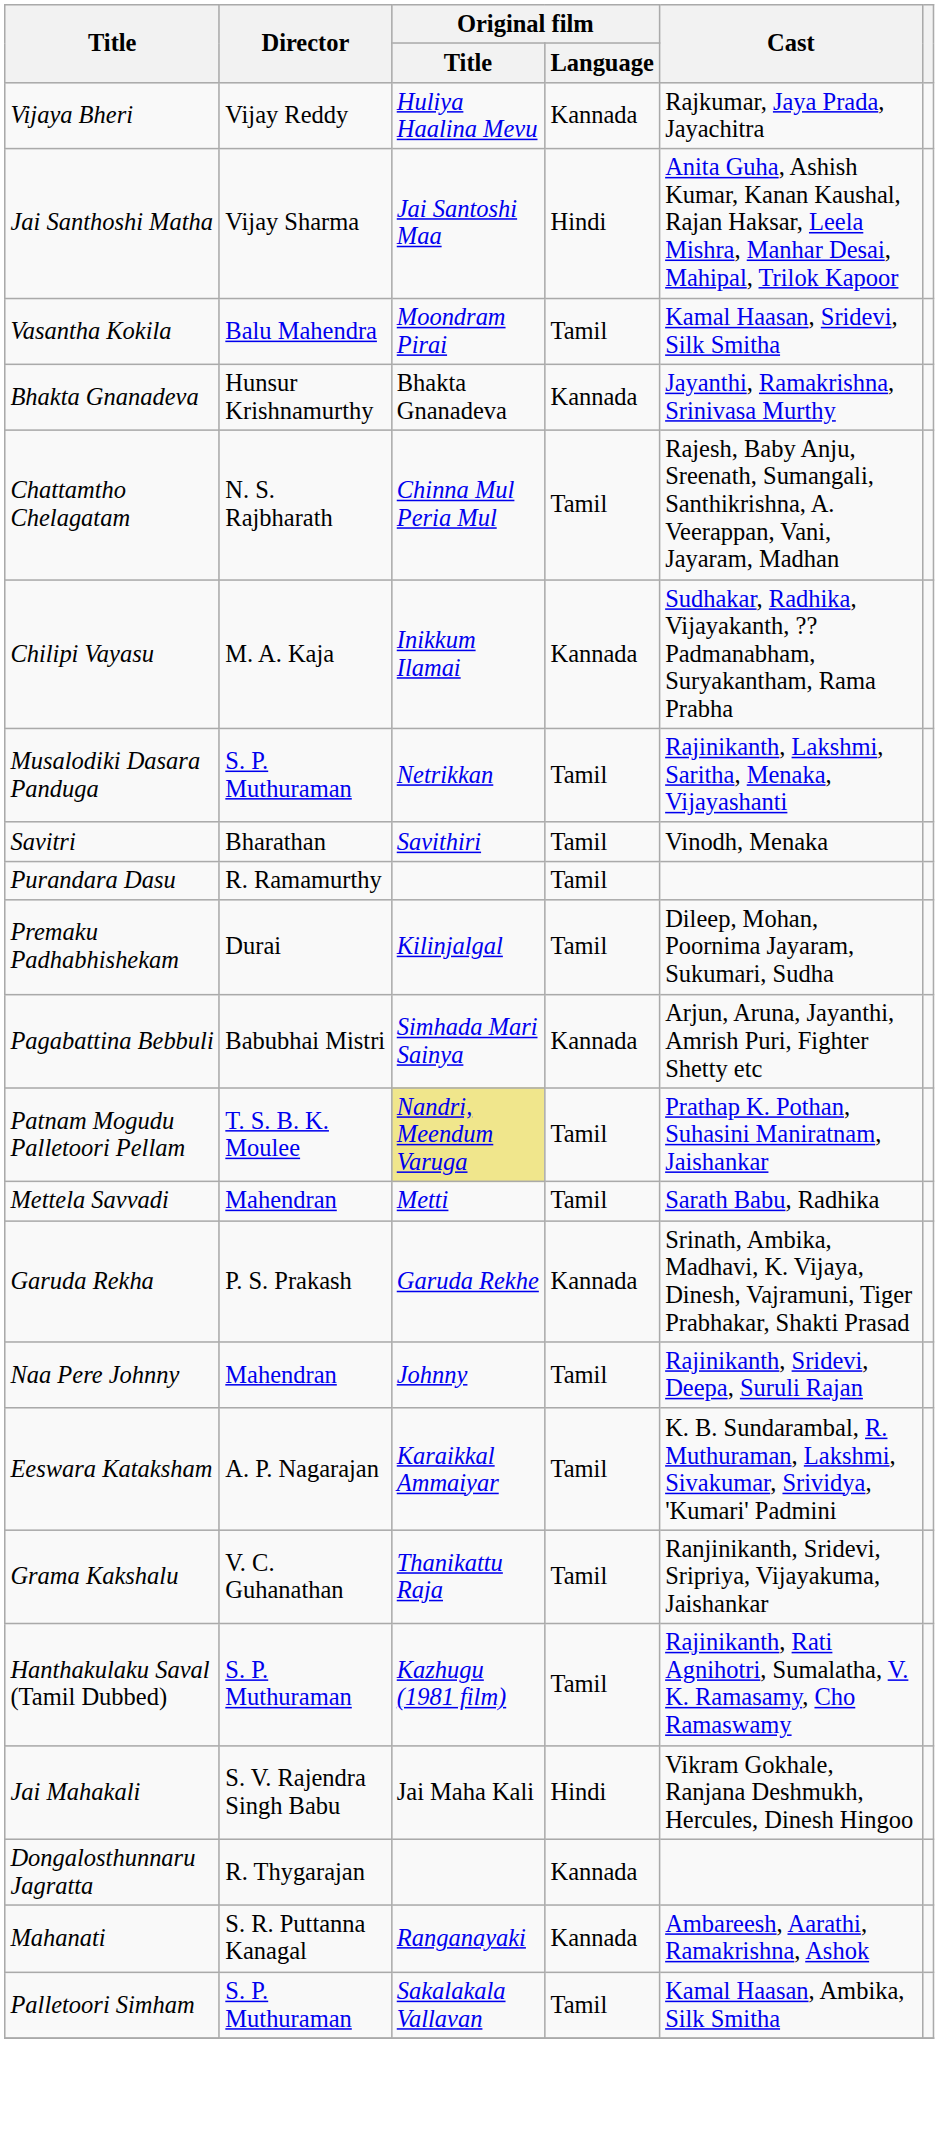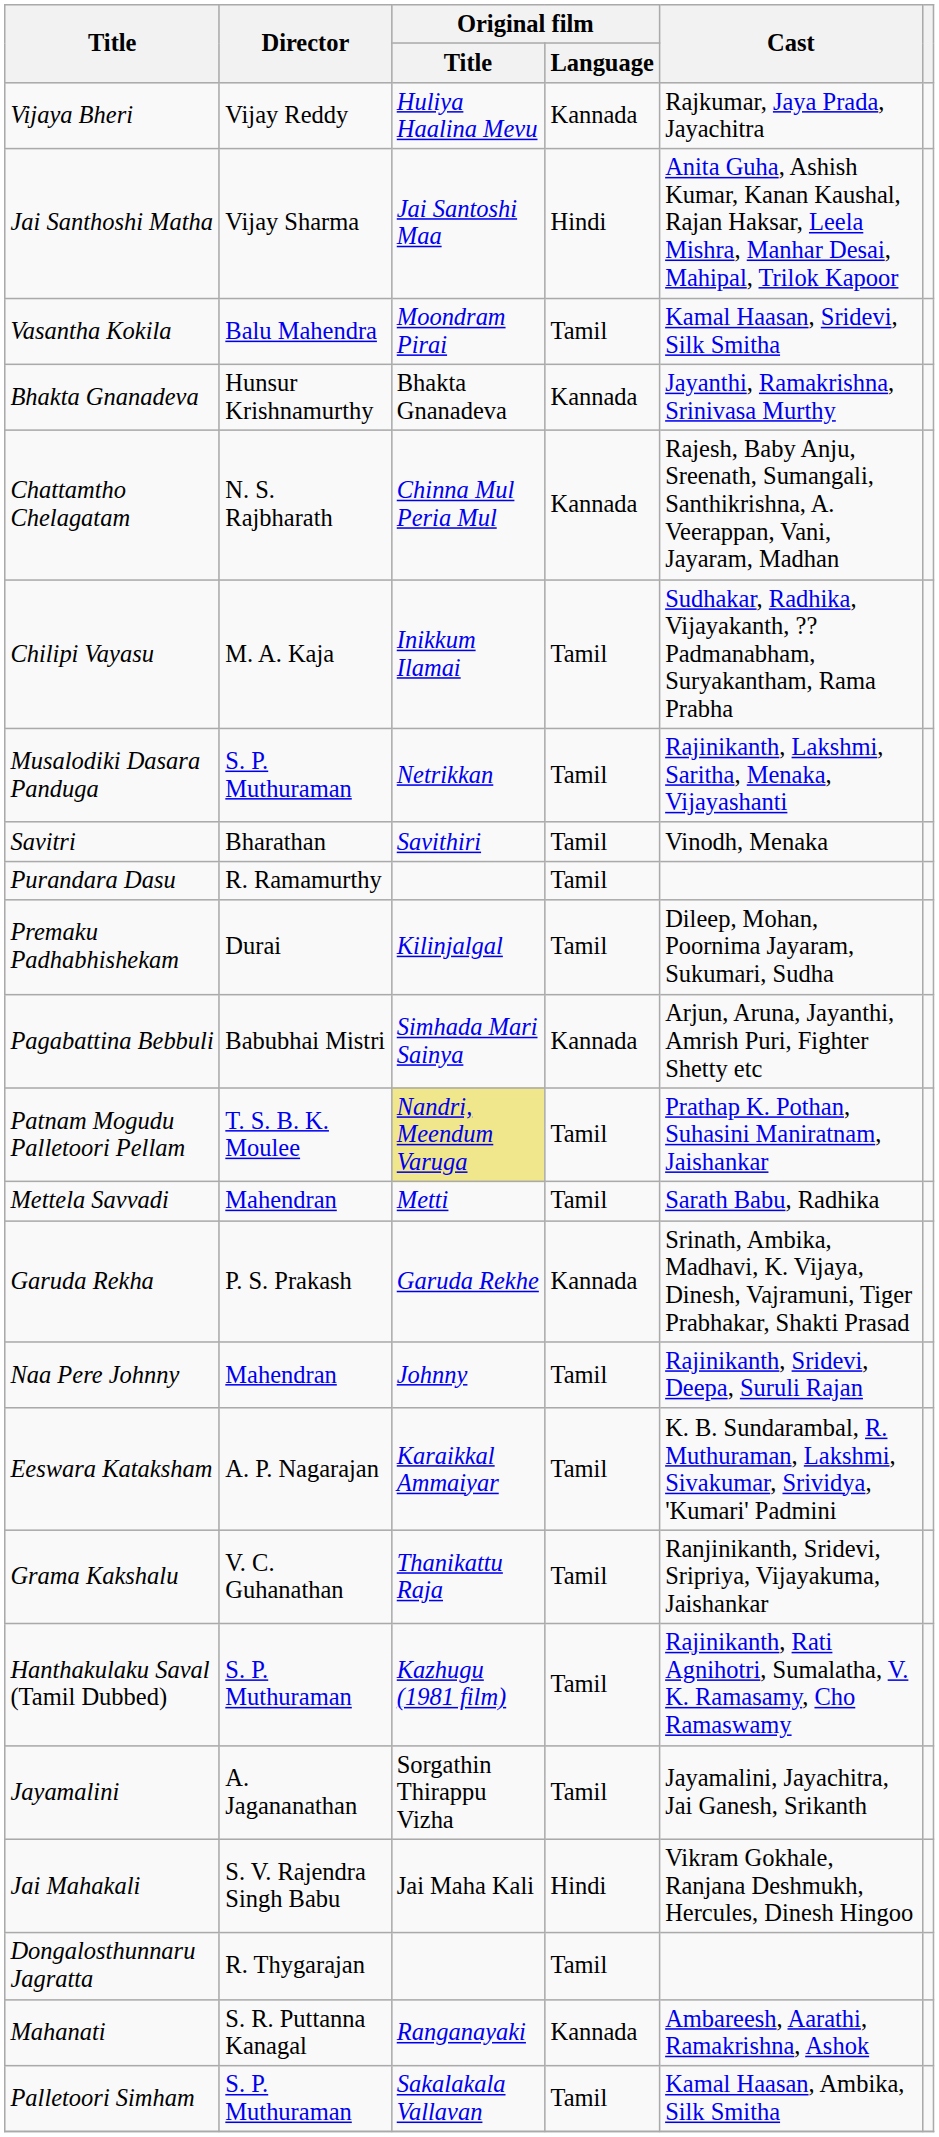Chattamtho Chelagatam | Original film / Language: Tamil -> Kannada
Chilipi Vayasu | Original film / Language: Kannada -> Tamil
+ row: Jayamalini | A. Jagananathan | Sorgathin Thirappu Vizha | Tamil | Jayamalini, Jayachitra, Jai Ganesh, Srikanth
Dongalosthunnaru Jagratta | Original film / Language: Kannada -> Tamil
